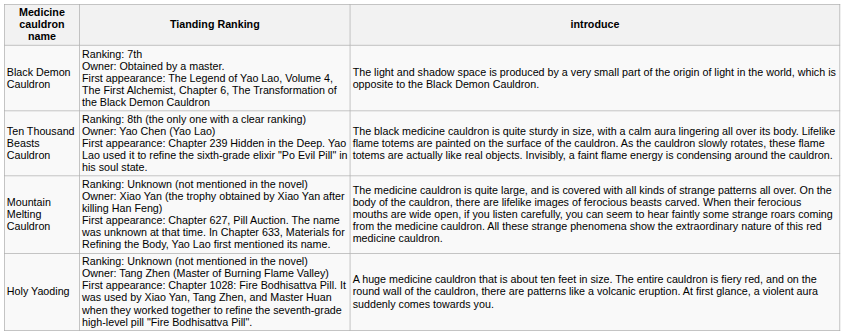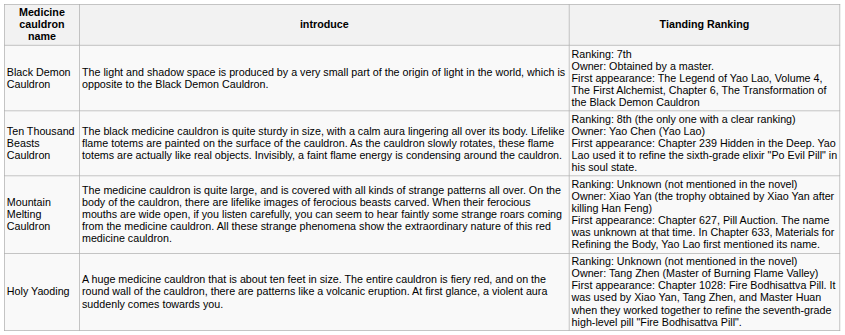columns swapped: Tianding Ranking <-> introduce
